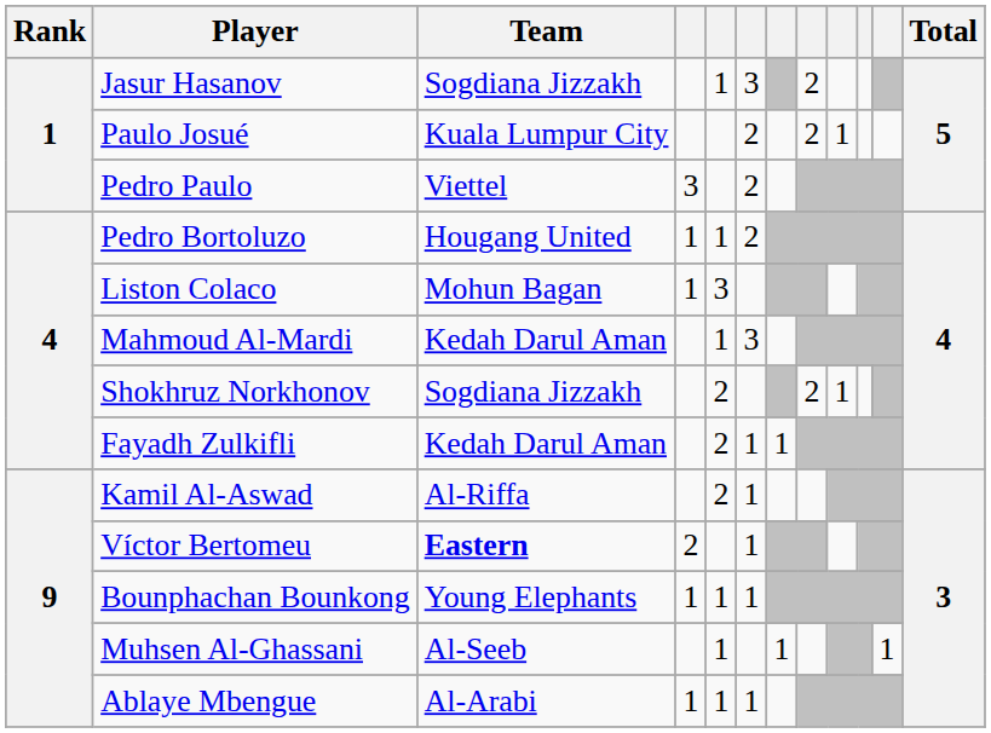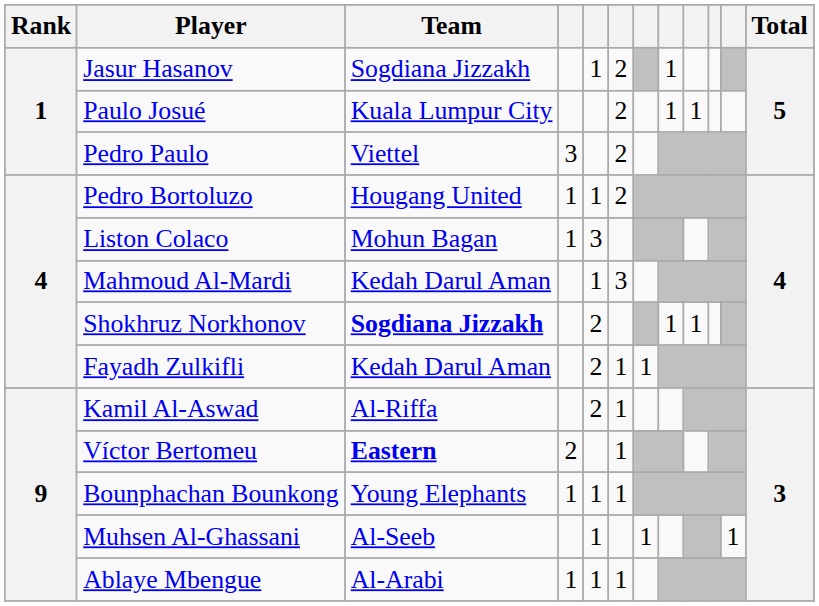Jasur Hasanov | column 6: 3 -> 2
Jasur Hasanov | column 8: 2 -> 1
Paulo Josué | column 8: 2 -> 1
Shokhruz Norkhonov | Team: normal -> bold
Shokhruz Norkhonov | column 8: 2 -> 1
